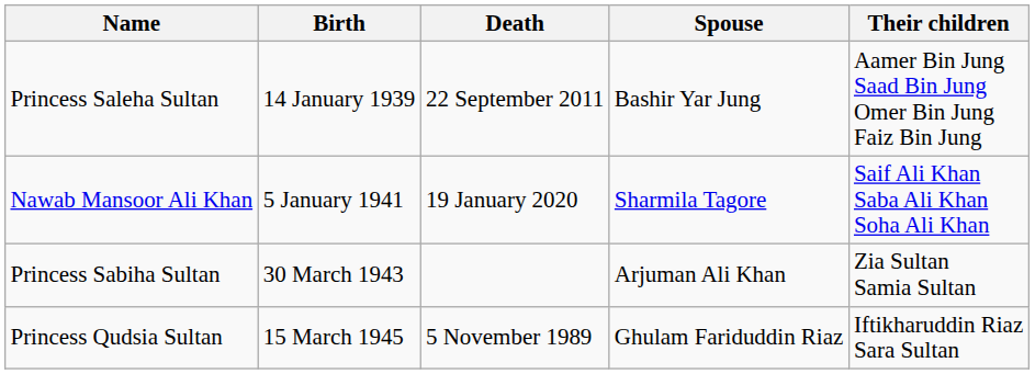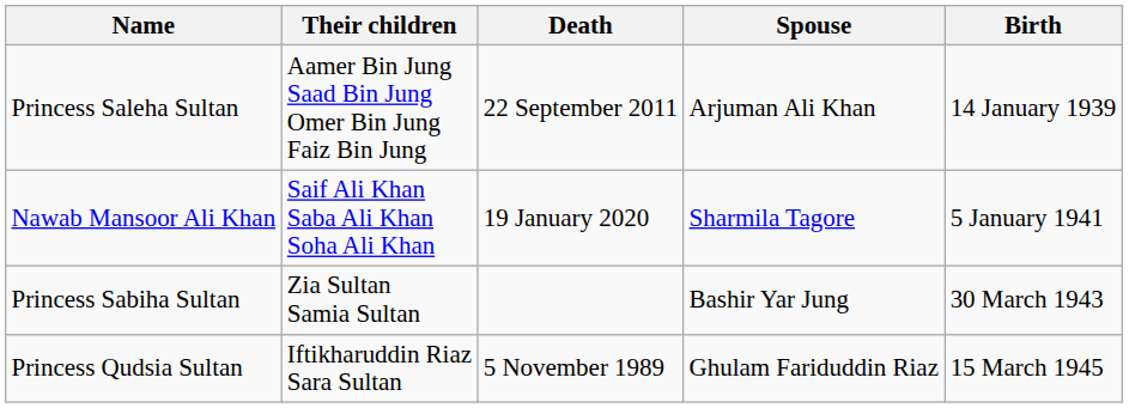columns swapped: Birth <-> Their children
Princess Saleha Sultan | Spouse: Bashir Yar Jung -> Arjuman Ali Khan
Princess Sabiha Sultan | Spouse: Arjuman Ali Khan -> Bashir Yar Jung
